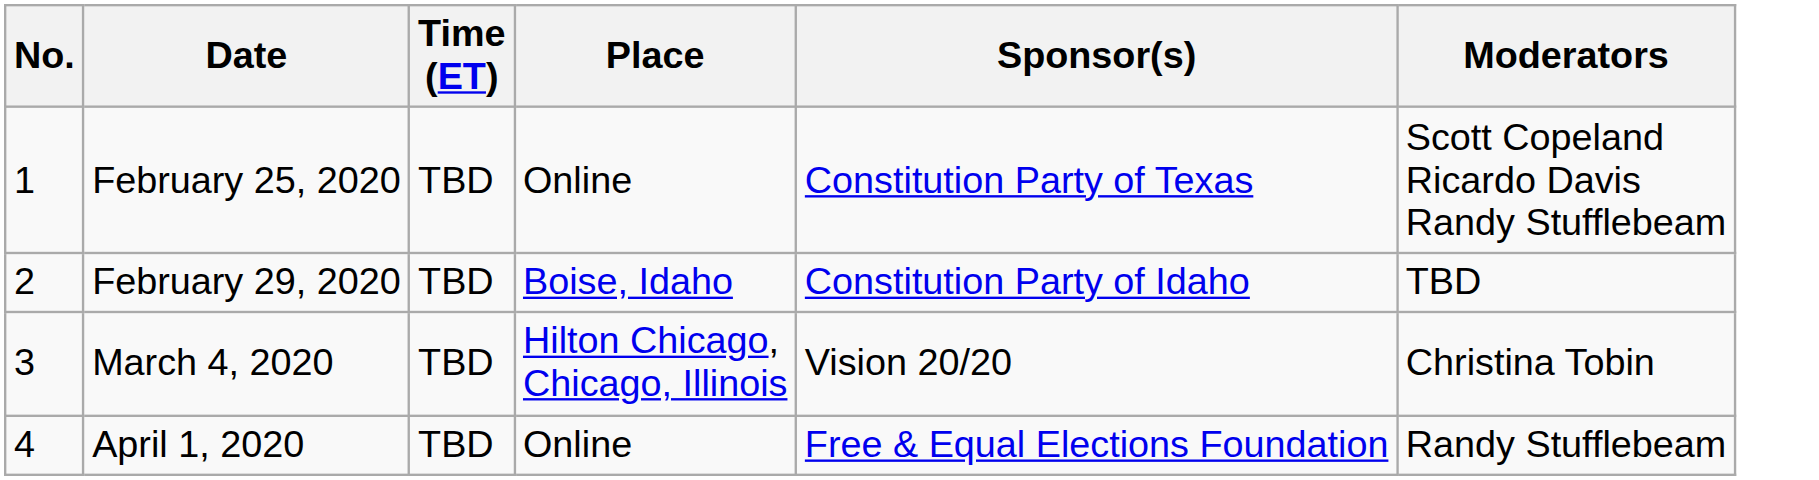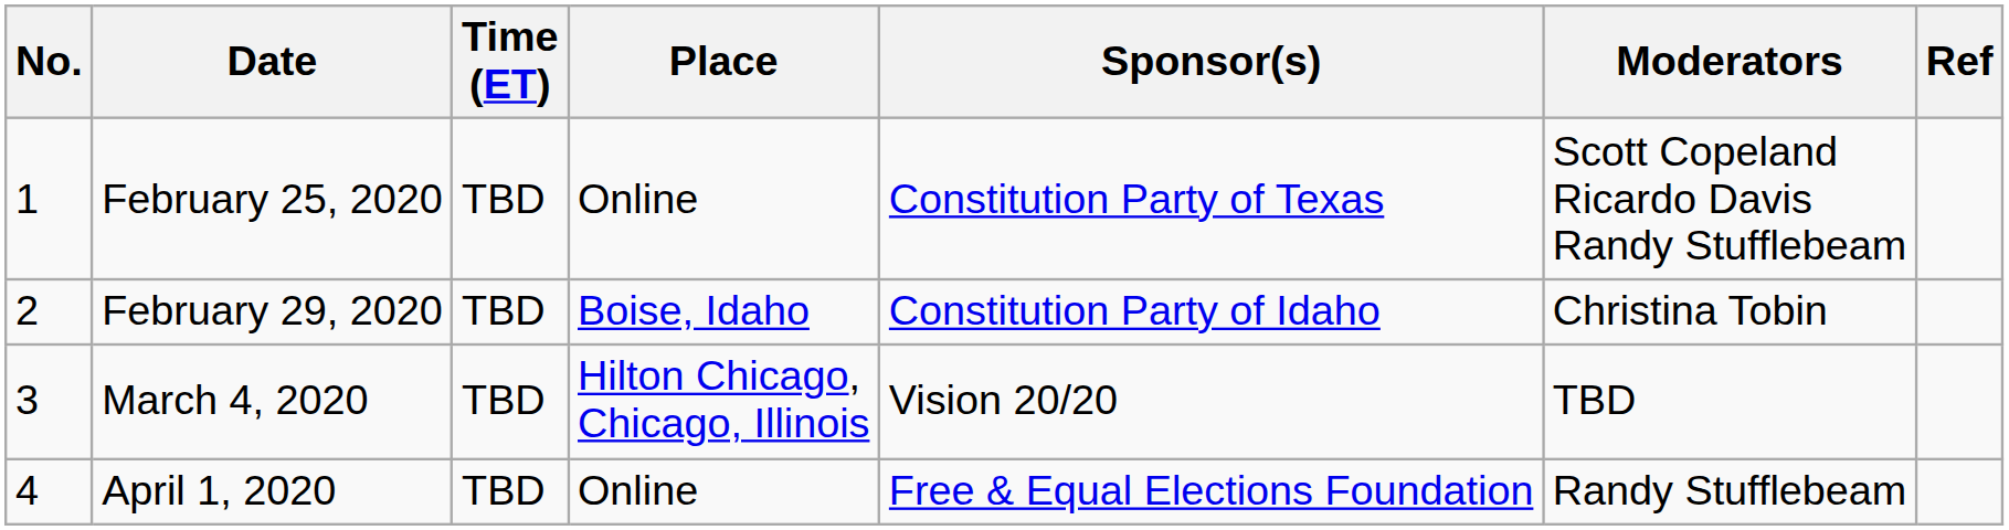+ column: Ref
February 29, 2020 | Moderators: TBD -> Christina Tobin
March 4, 2020 | Moderators: Christina Tobin -> TBD
